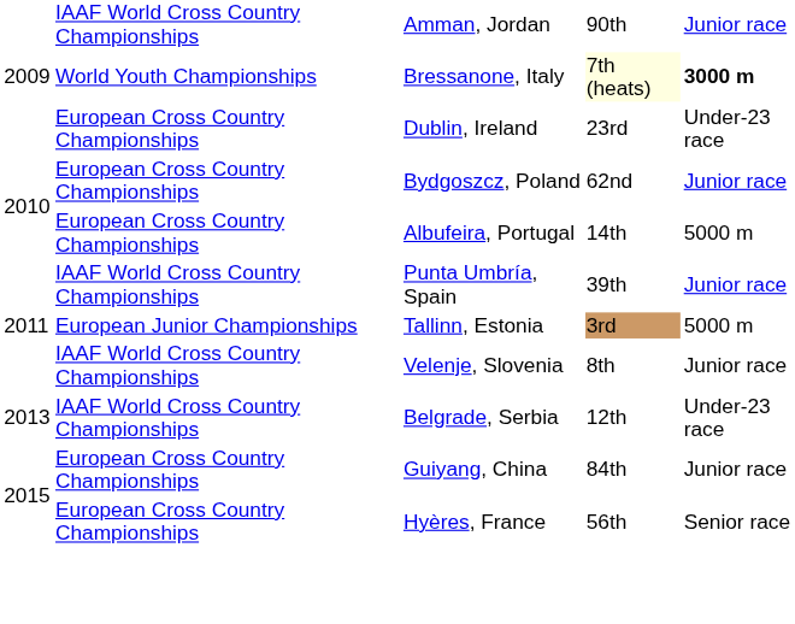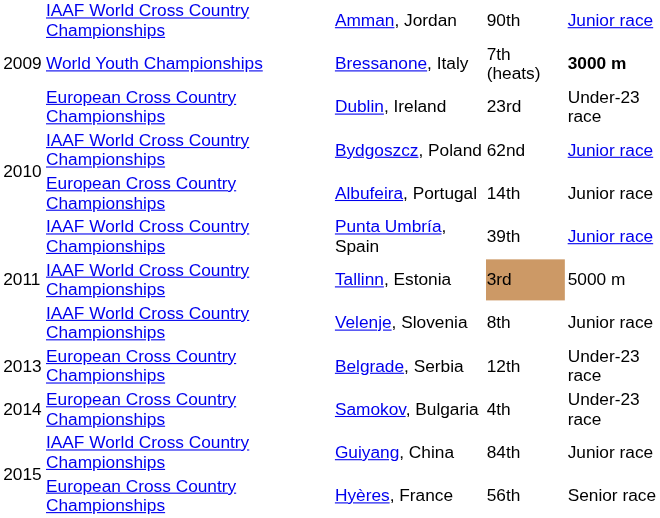Bressanone, Italy | column 4: lightyellow background -> no background
Bydgoszcz, Poland | column 2: European Cross Country Championships -> IAAF World Cross Country Championships
Albufeira, Portugal | column 5: 5000 m -> Junior race
Tallinn, Estonia | column 2: European Junior Championships -> IAAF World Cross Country Championships
Belgrade, Serbia | column 2: IAAF World Cross Country Championships -> European Cross Country Championships
+ row: 2014 | European Cross Country Championships | Samokov, Bulgaria | 4th | Under-23 race
Guiyang, China | column 2: European Cross Country Championships -> IAAF World Cross Country Championships
